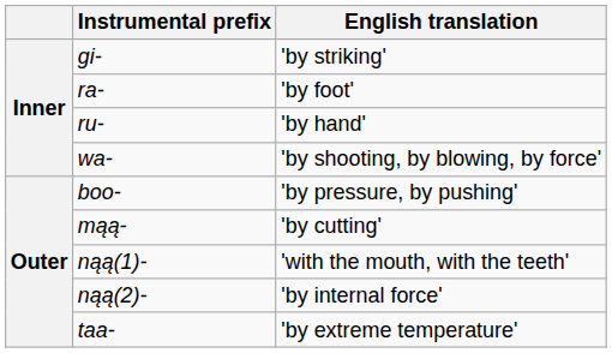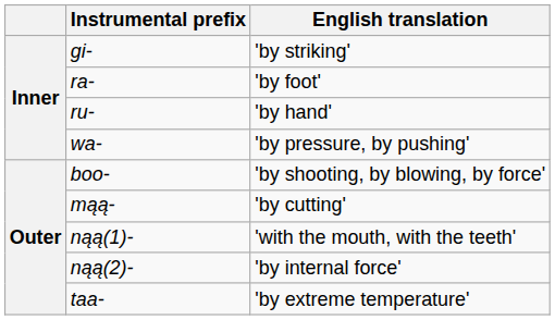wa- | English translation: 'by shooting, by blowing, by force' -> 'by pressure, by pushing'
boo- | English translation: 'by pressure, by pushing' -> 'by shooting, by blowing, by force'
